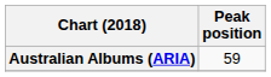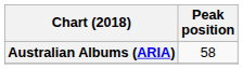Australian Albums (ARIA) | Peak position: 59 -> 58
